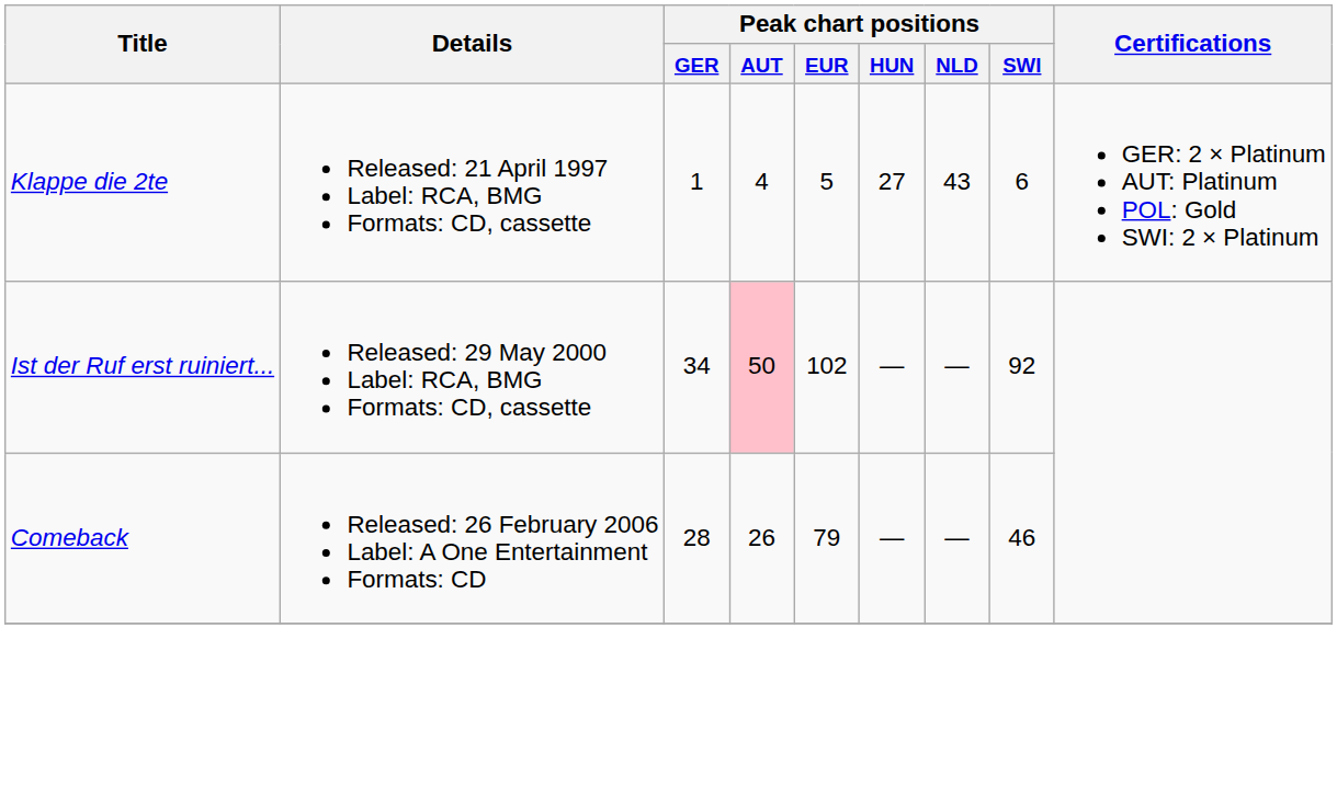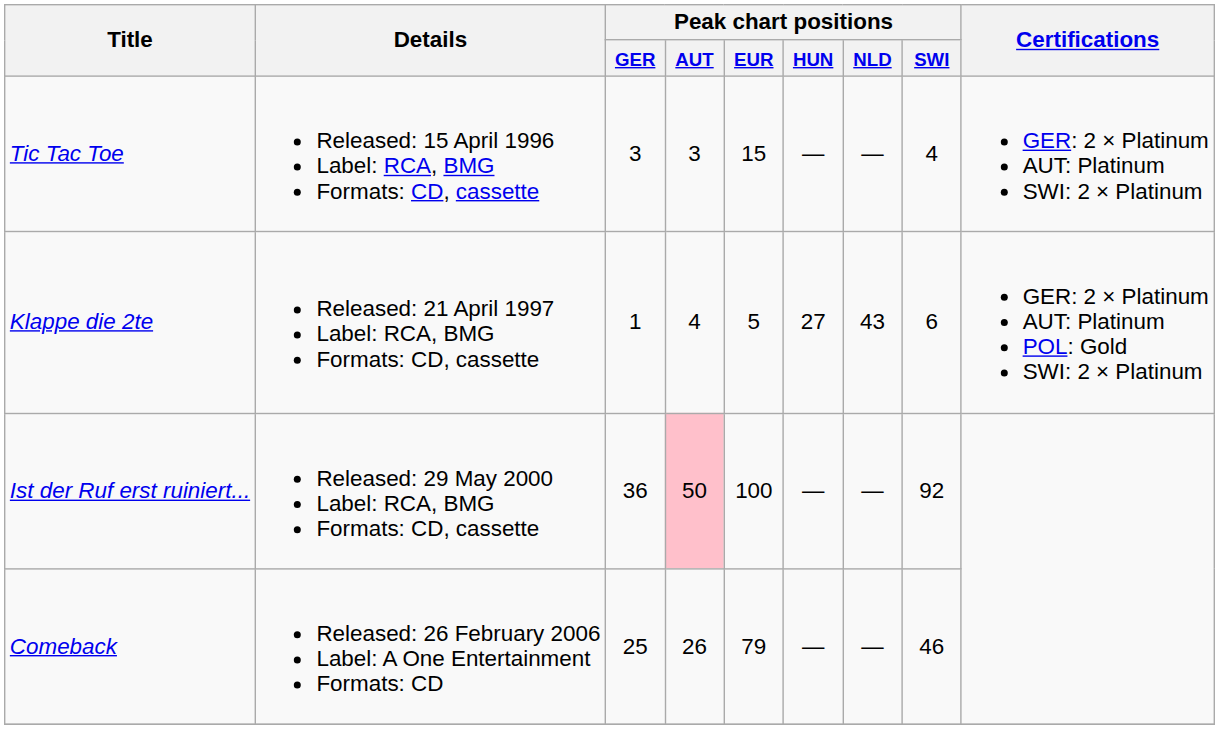+ row: Tic Tac Toe | Released: 15 April 1996 Label: RCA, BMG Formats: CD, cassette | 3 | 3 | 15 | — | — | 4 | GER: 2 × Platinum AUT: Platinum SWI: 2 × Platinum
Ist der Ruf erst ruiniert... | Peak chart positions / GER: 34 -> 36
Ist der Ruf erst ruiniert... | Peak chart positions / EUR: 102 -> 100
Comeback | Peak chart positions / GER: 28 -> 25
